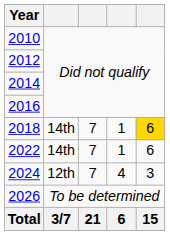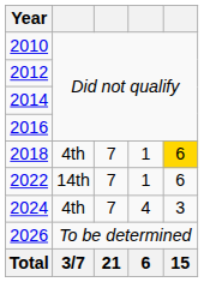2018 | column 2: 14th -> 4th
2024 | column 2: 12th -> 4th
